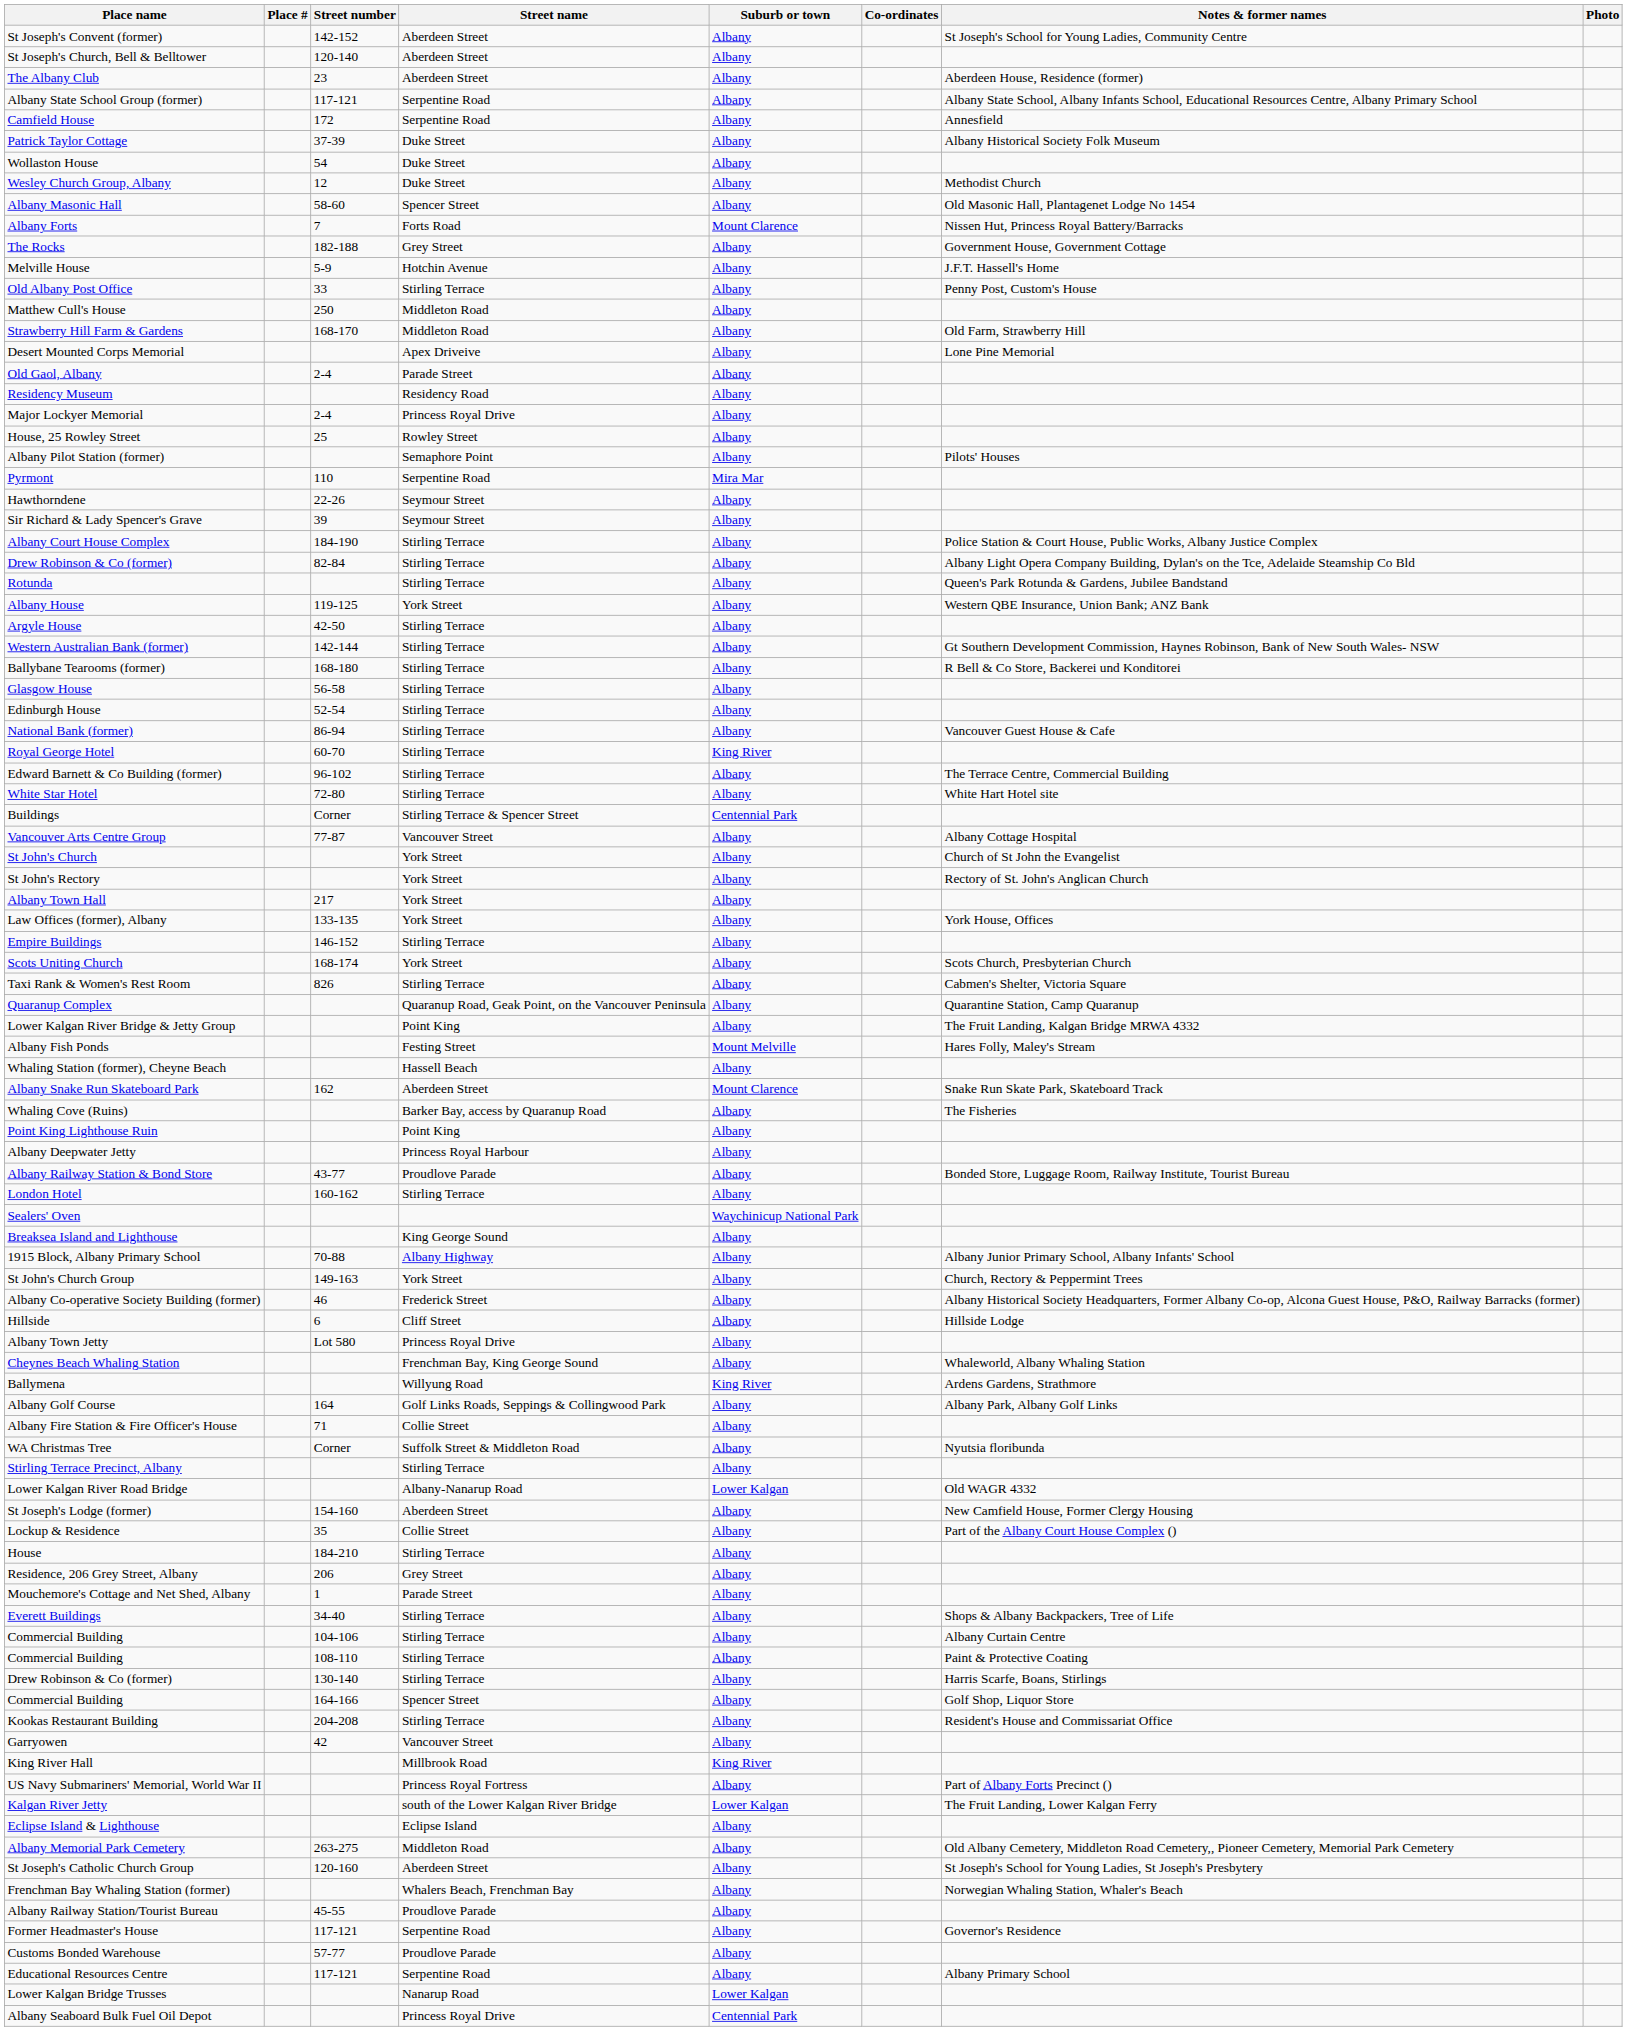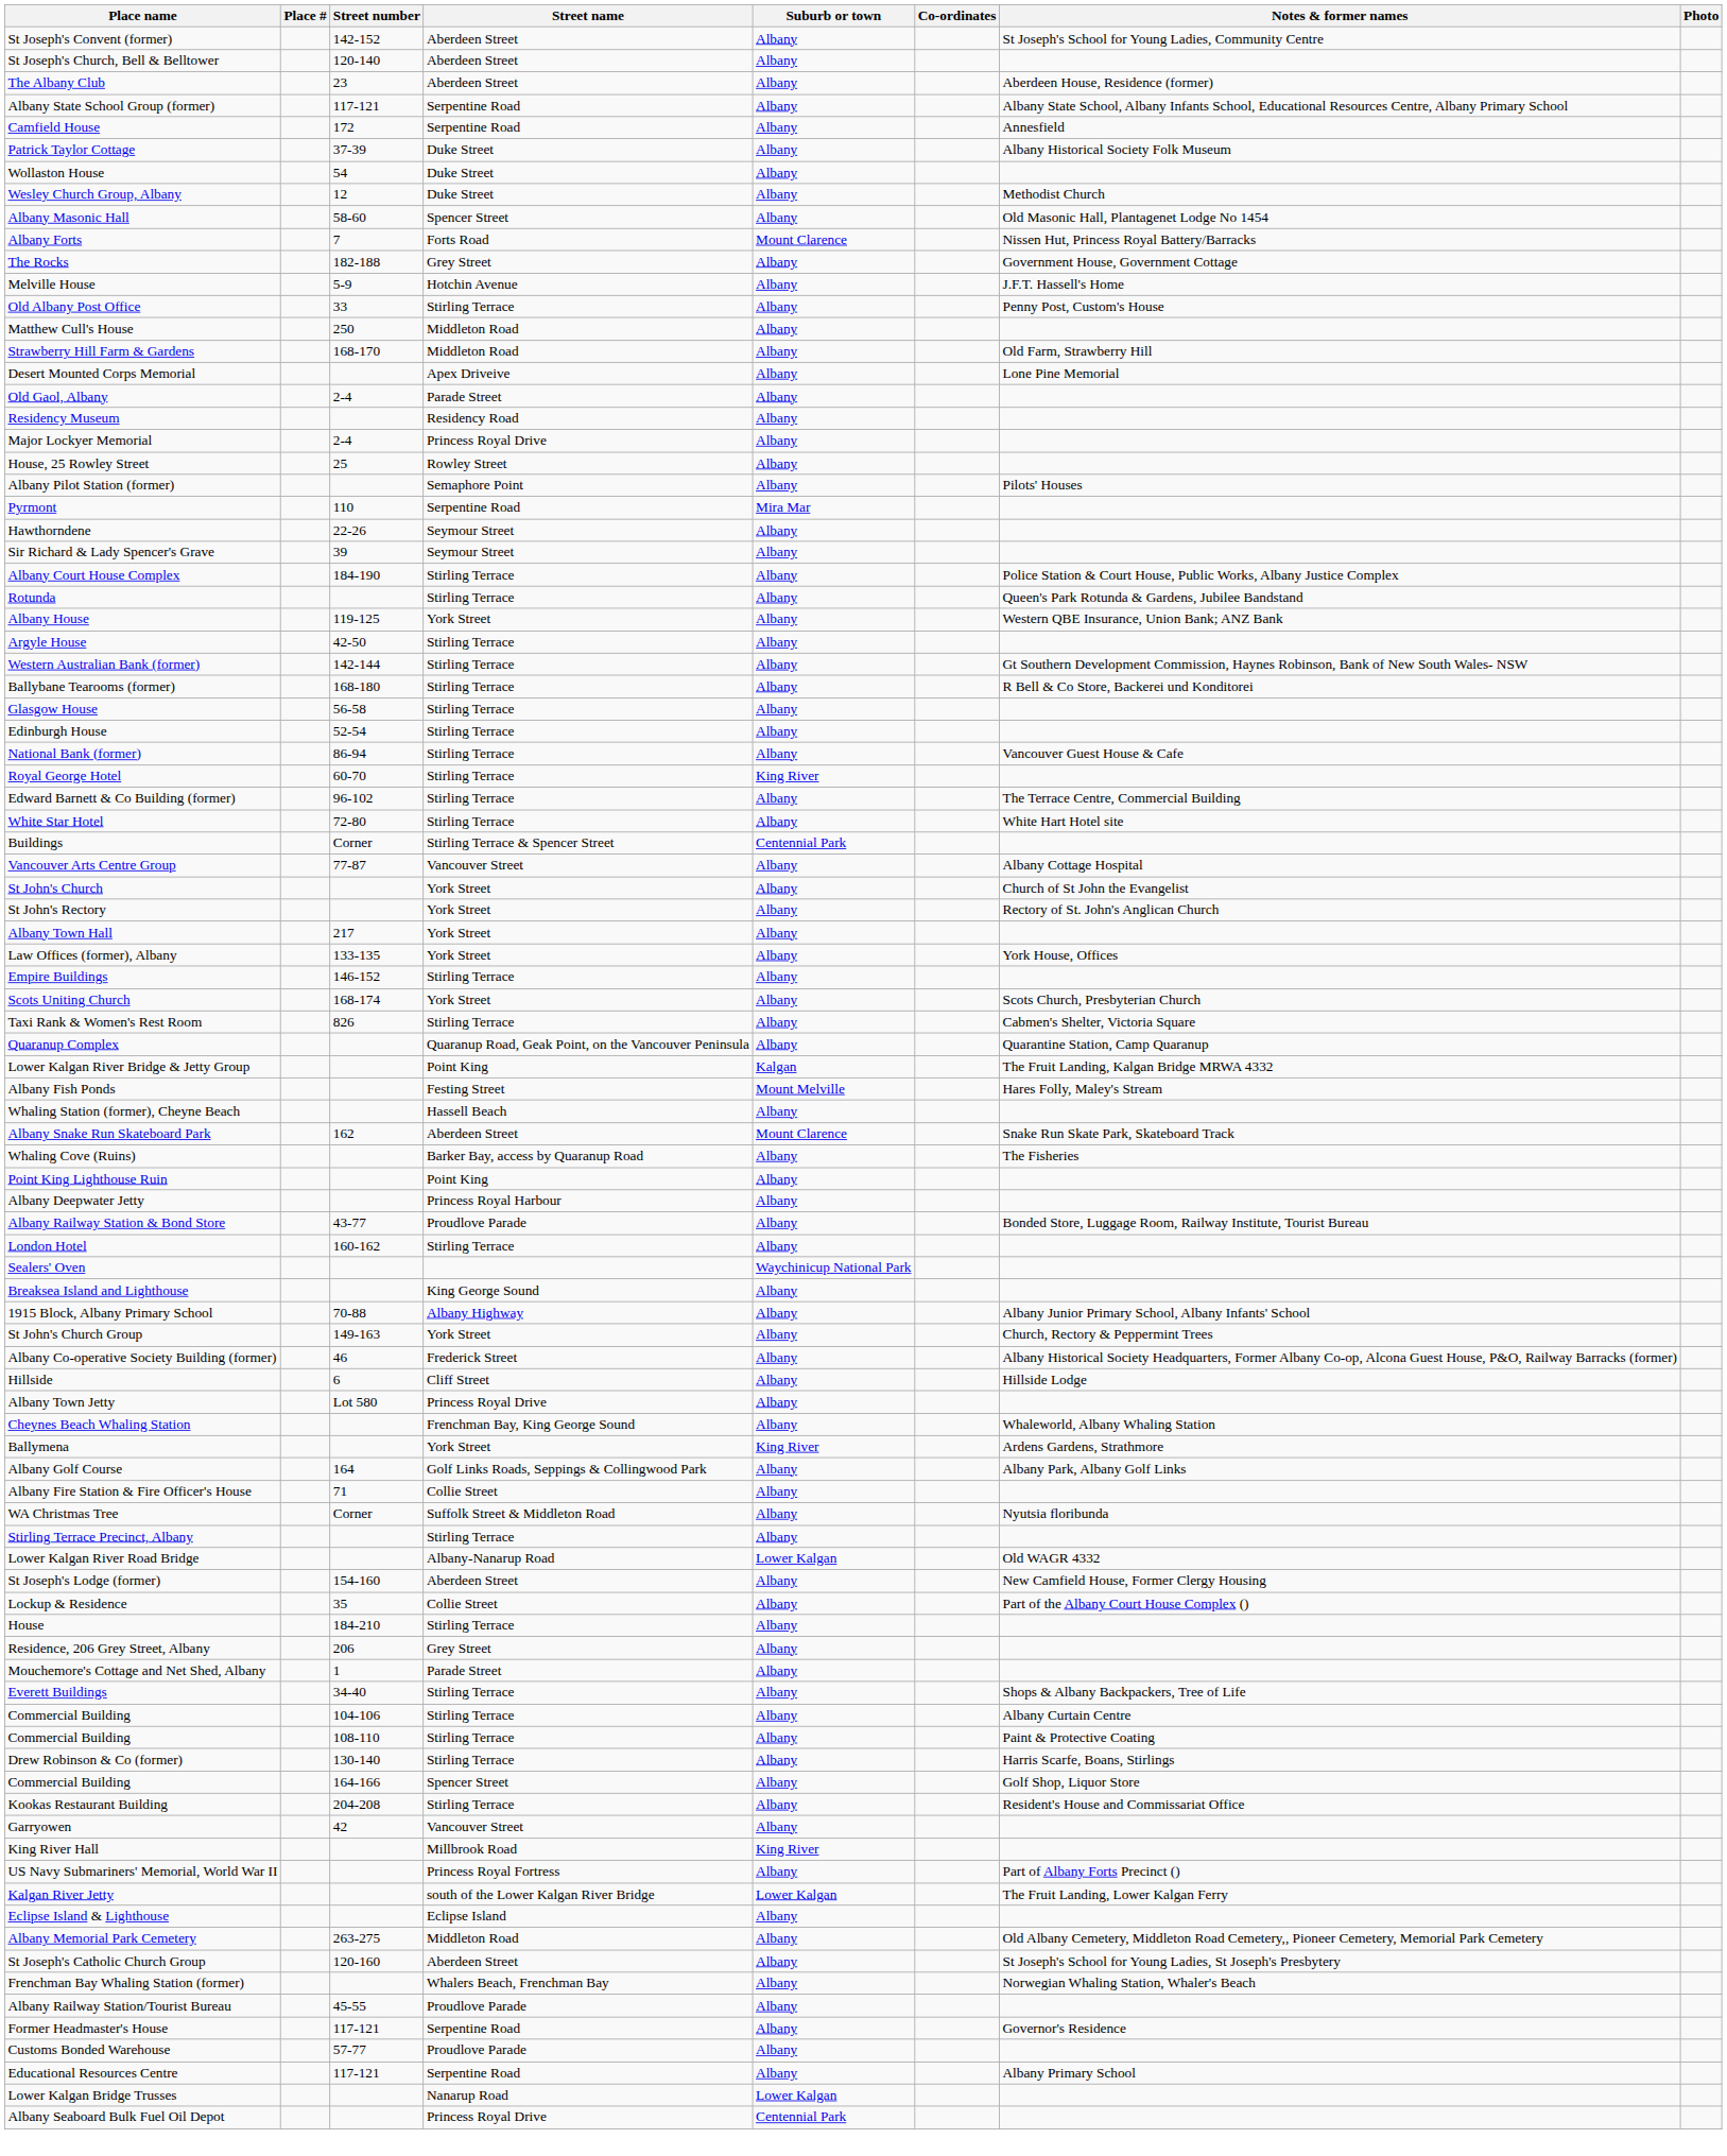- row: Drew Robinson & Co (former) | 82-84 | Stirling Terrace | Albany | Albany Light Opera Company Building, Dylan's on the Tce, Adelaide Steamship Co Bld
Lower Kalgan River Bridge & Jetty Group | Suburb or town: Albany -> Kalgan
Ballymena | Street name: Willyung Road -> York Street
